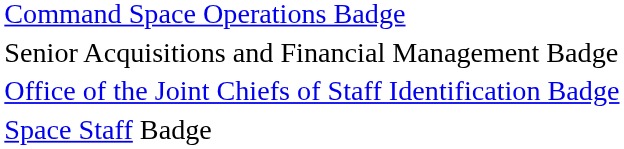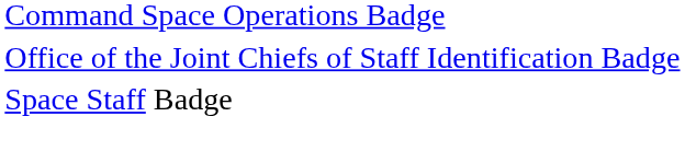- row: Senior Acquisitions and Financial Management Badge
